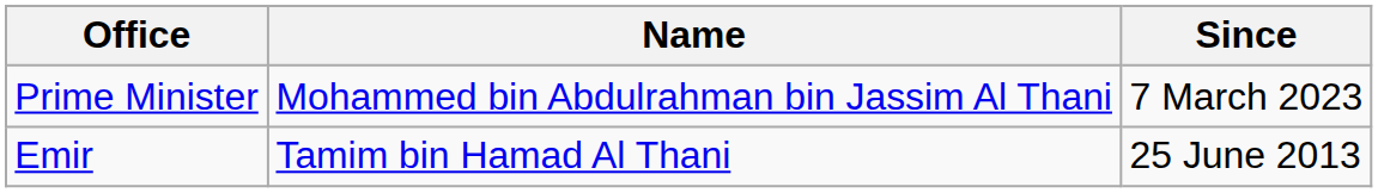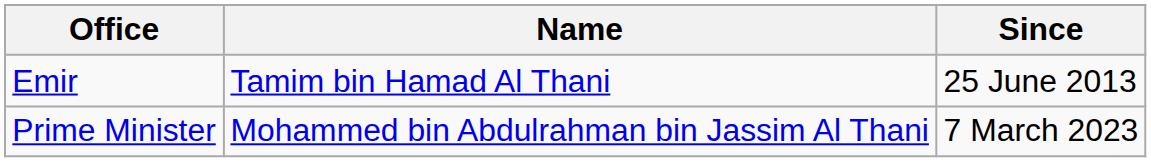rows swapped: Emir <-> Prime Minister
